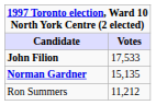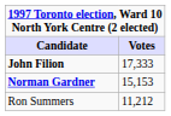John Filion | Votes: 17,533 -> 17,333
Norman Gardner | Votes: 15,135 -> 15,153
